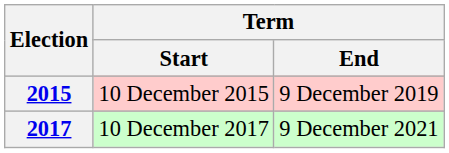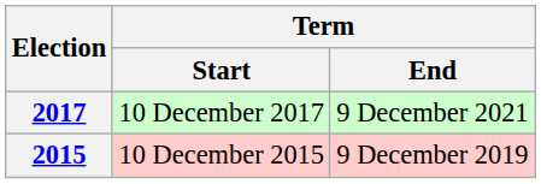rows swapped: 2015 <-> 2017
